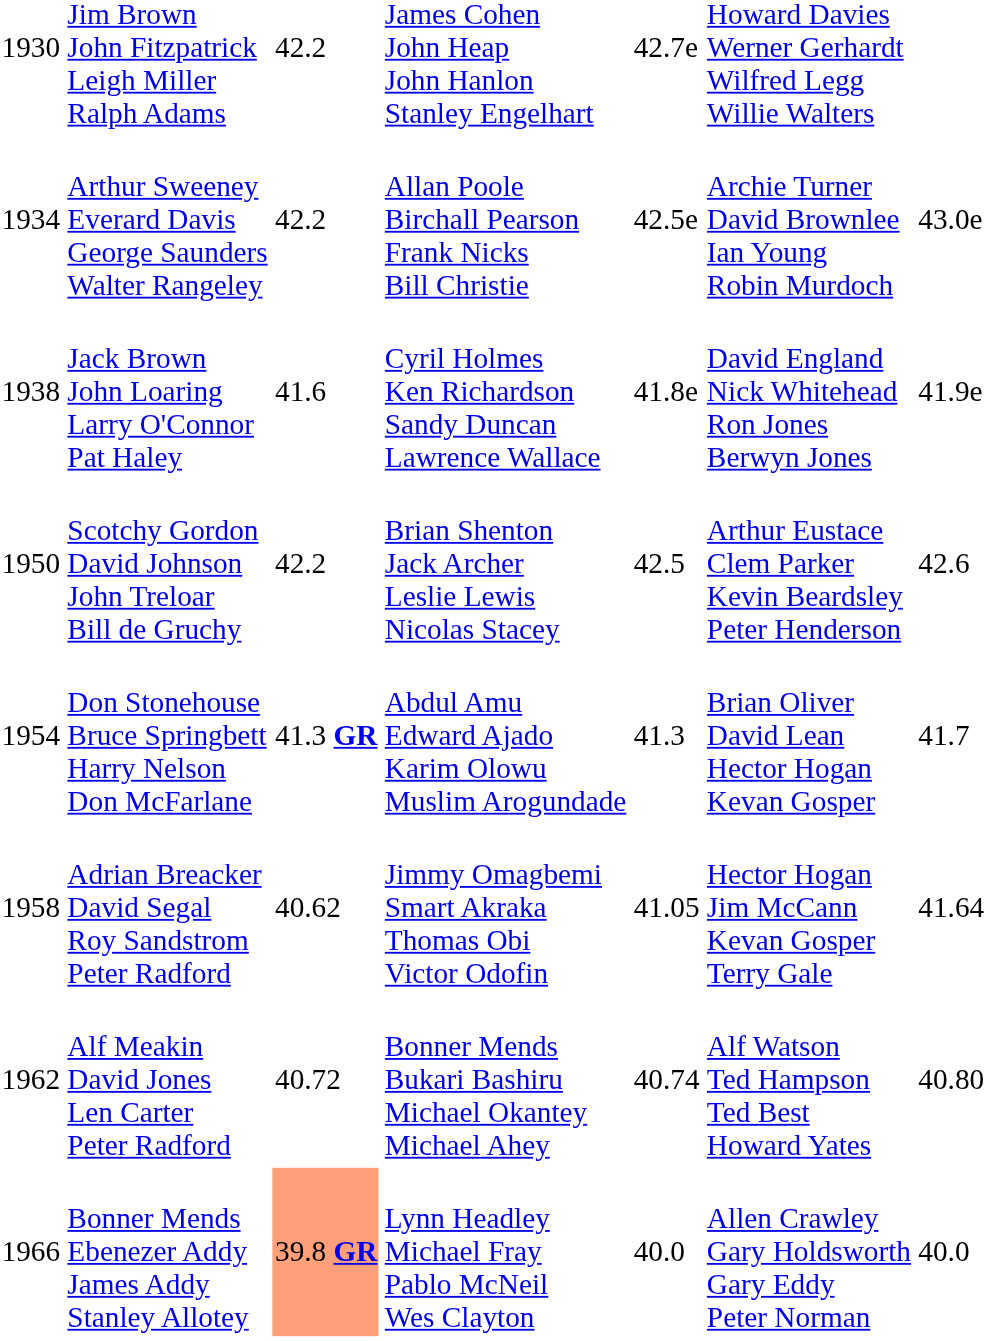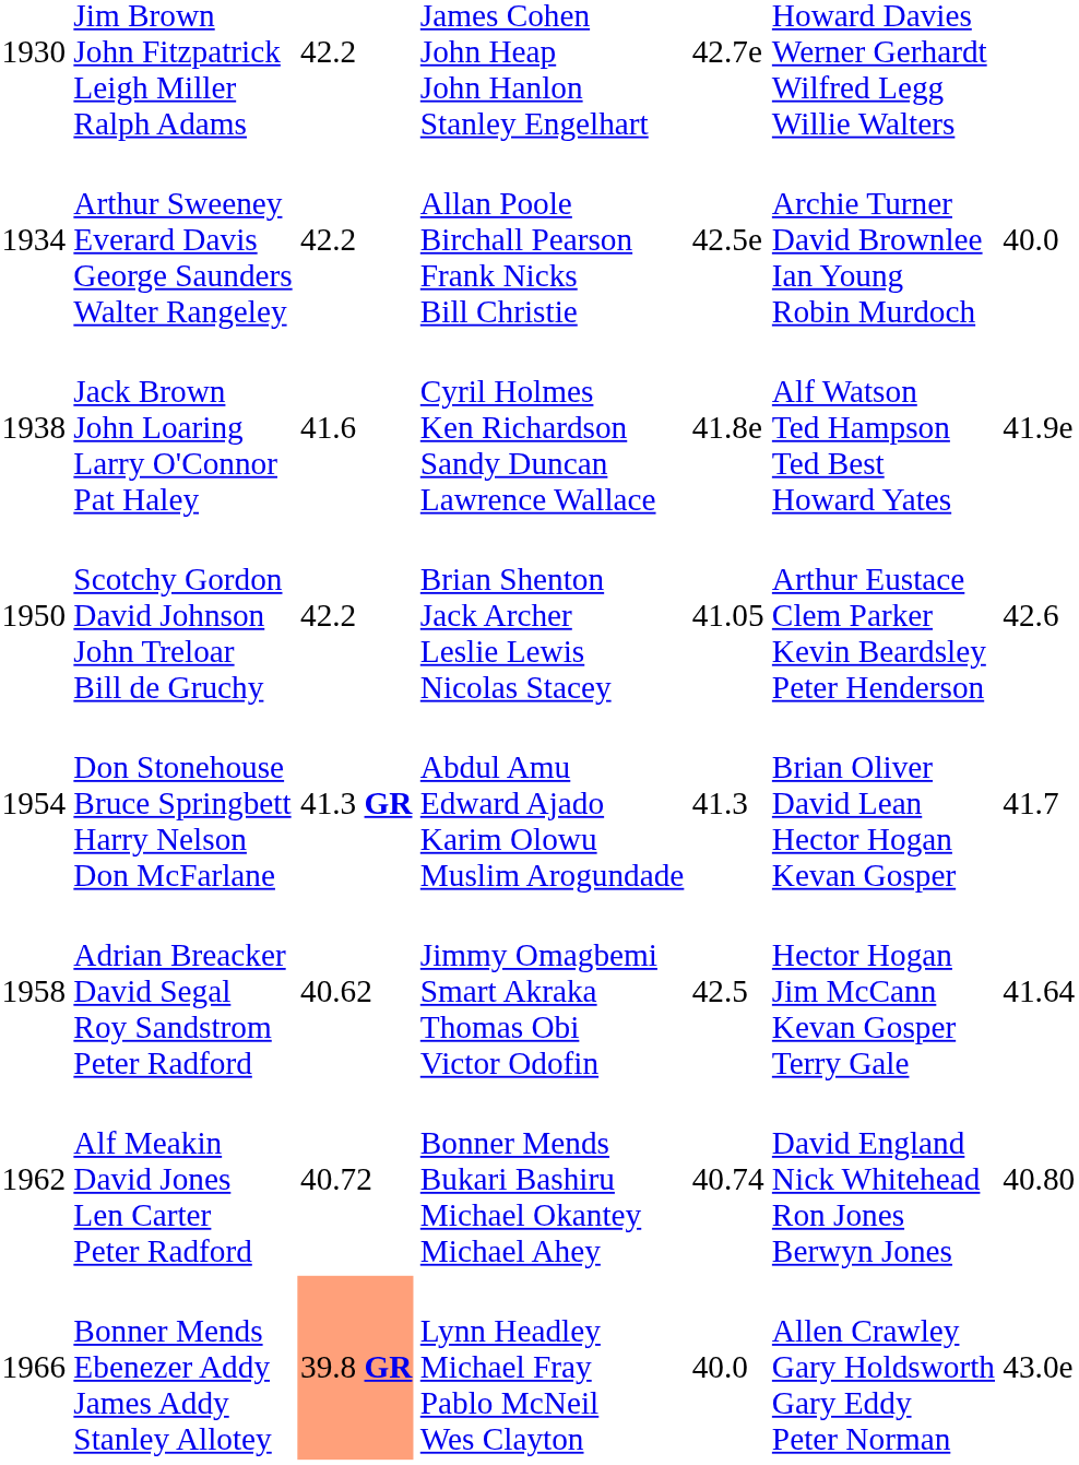Arthur Sweeney Everard Davis George Saunders Walter Rangeley | column 7: 43.0e -> 40.0
Jack Brown John Loaring Larry O'Connor Pat Haley | column 6: David England Nick Whitehead Ron Jones Berwyn Jones -> Alf Watson Ted Hampson Ted Best Howard Yates
Scotchy Gordon David Johnson John Treloar Bill de Gruchy | column 5: 42.5 -> 41.05
Adrian Breacker David Segal Roy Sandstrom Peter Radford | column 5: 41.05 -> 42.5
Alf Meakin David Jones Len Carter Peter Radford | column 6: Alf Watson Ted Hampson Ted Best Howard Yates -> David England Nick Whitehead Ron Jones Berwyn Jones
Bonner Mends Ebenezer Addy James Addy Stanley Allotey | column 7: 40.0 -> 43.0e
